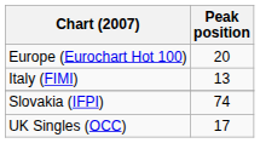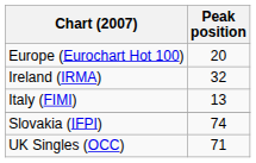+ row: Ireland (IRMA) | 32
UK Singles (OCC) | Peak position: 17 -> 71
